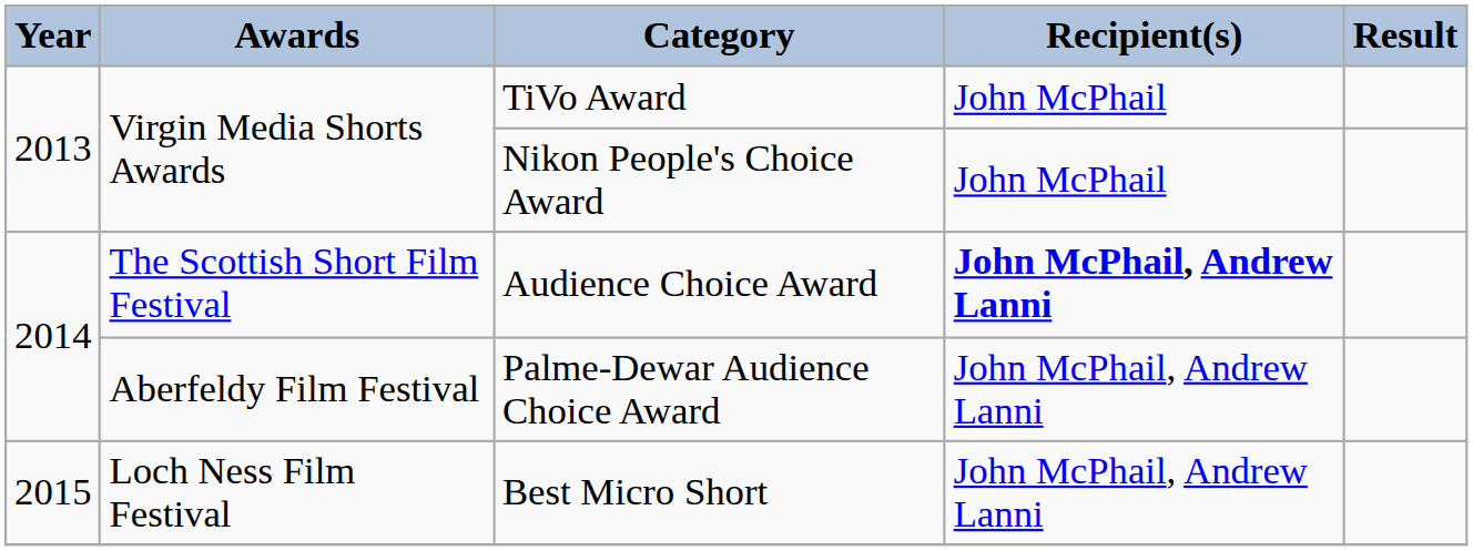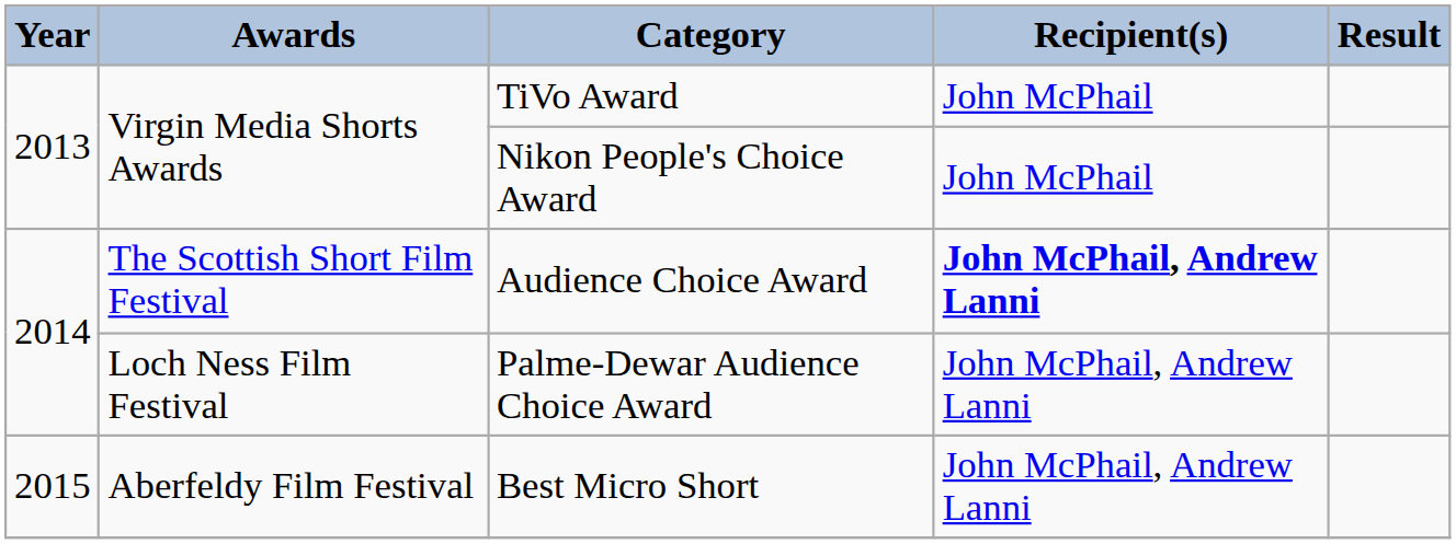Palme-Dewar Audience Choice Award | Awards: Aberfeldy Film Festival -> Loch Ness Film Festival
Best Micro Short | Awards: Loch Ness Film Festival -> Aberfeldy Film Festival
